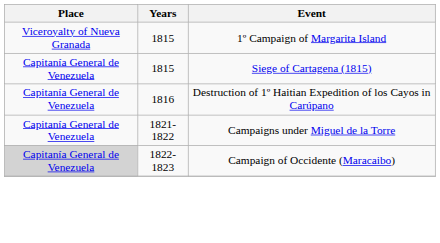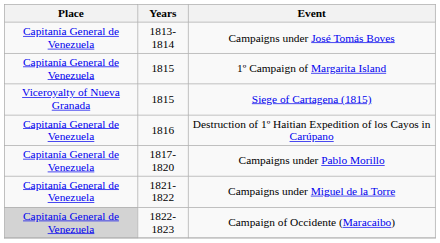+ row: Capitanía General de Venezuela | 1813-1814 | Campaigns under José Tomás Boves
1º Campaign of Margarita Island | Place: Viceroyalty of Nueva Granada -> Capitanía General de Venezuela
Siege of Cartagena (1815) | Place: Capitanía General de Venezuela -> Viceroyalty of Nueva Granada
+ row: Capitanía General de Venezuela | 1817-1820 | Campaigns under Pablo Morillo
